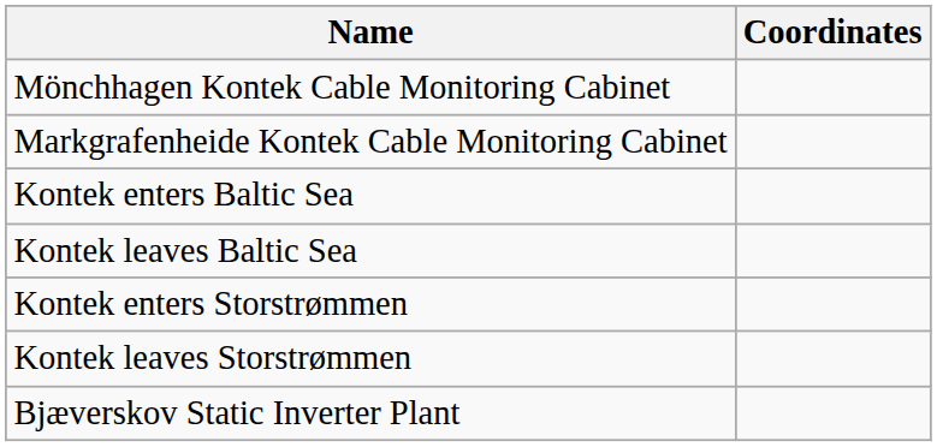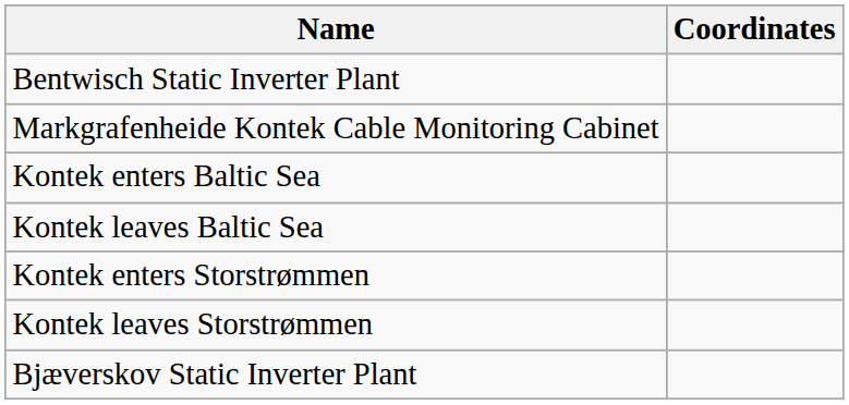+ row: Bentwisch Static Inverter Plant
- row: Mönchhagen Kontek Cable Monitoring Cabinet
